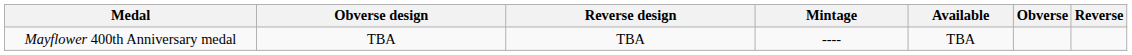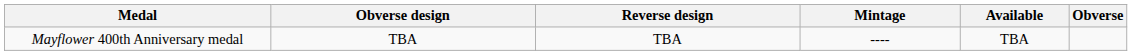- column: Reverse
